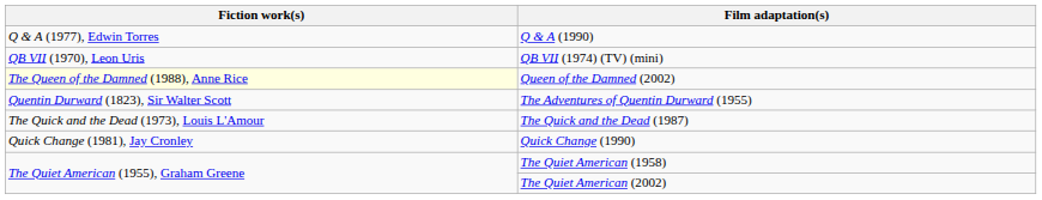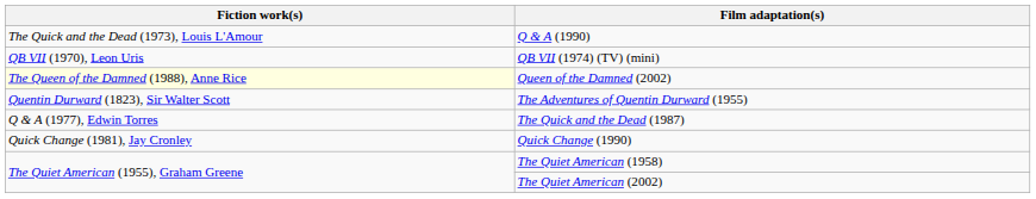Q & A (1990) | Fiction work(s): Q & A (1977), Edwin Torres -> The Quick and the Dead (1973), Louis L'Amour
The Quick and the Dead (1987) | Fiction work(s): The Quick and the Dead (1973), Louis L'Amour -> Q & A (1977), Edwin Torres
